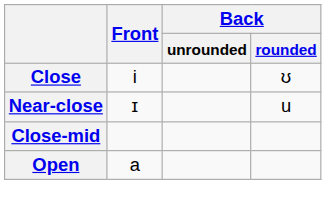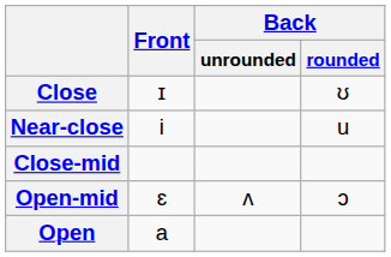Close | Front: i -> ɪ
Near-close | Front: ɪ -> i
+ row: Open-mid | ɛ | ʌ | ɔ
